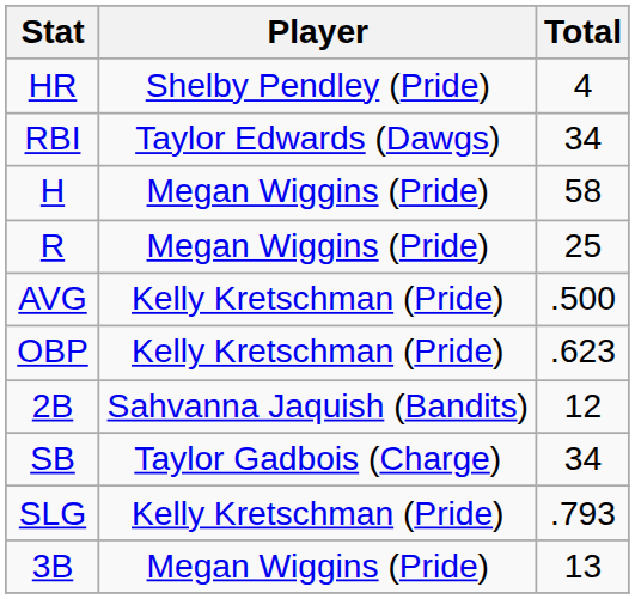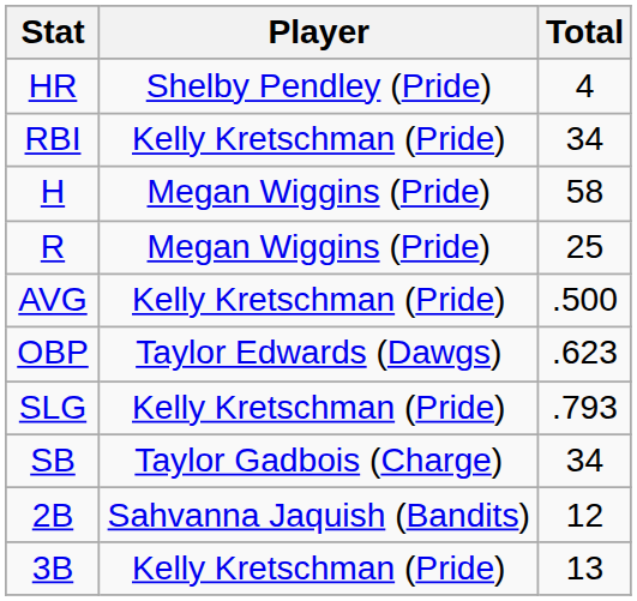RBI | Player: Taylor Edwards (Dawgs) -> Kelly Kretschman (Pride)
OBP | Player: Kelly Kretschman (Pride) -> Taylor Edwards (Dawgs)
rows swapped: SLG <-> 2B
3B | Player: Megan Wiggins (Pride) -> Kelly Kretschman (Pride)
